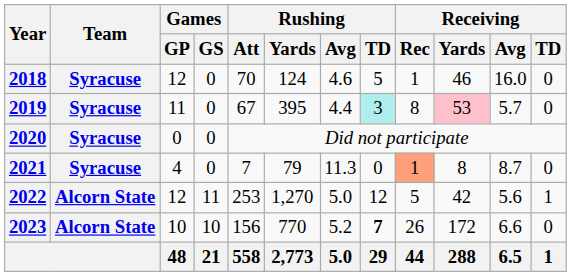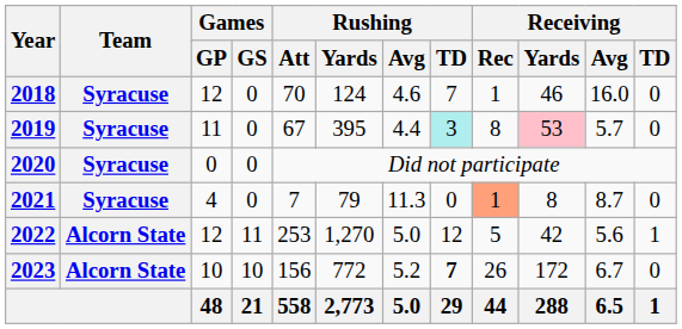2018 | Rushing / TD: 5 -> 7
2023 | Rushing / Yards: 770 -> 772
2023 | Receiving / Avg: 6.6 -> 6.7
